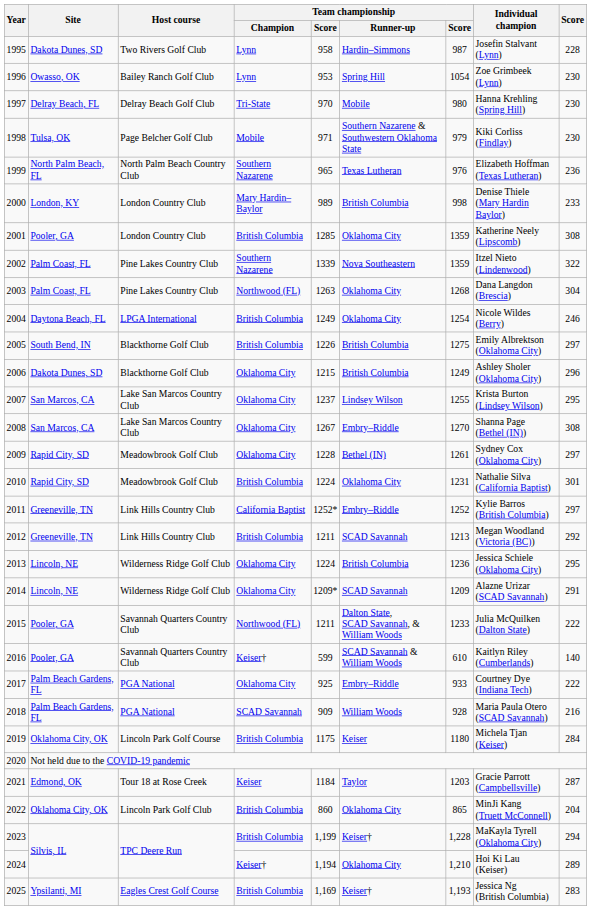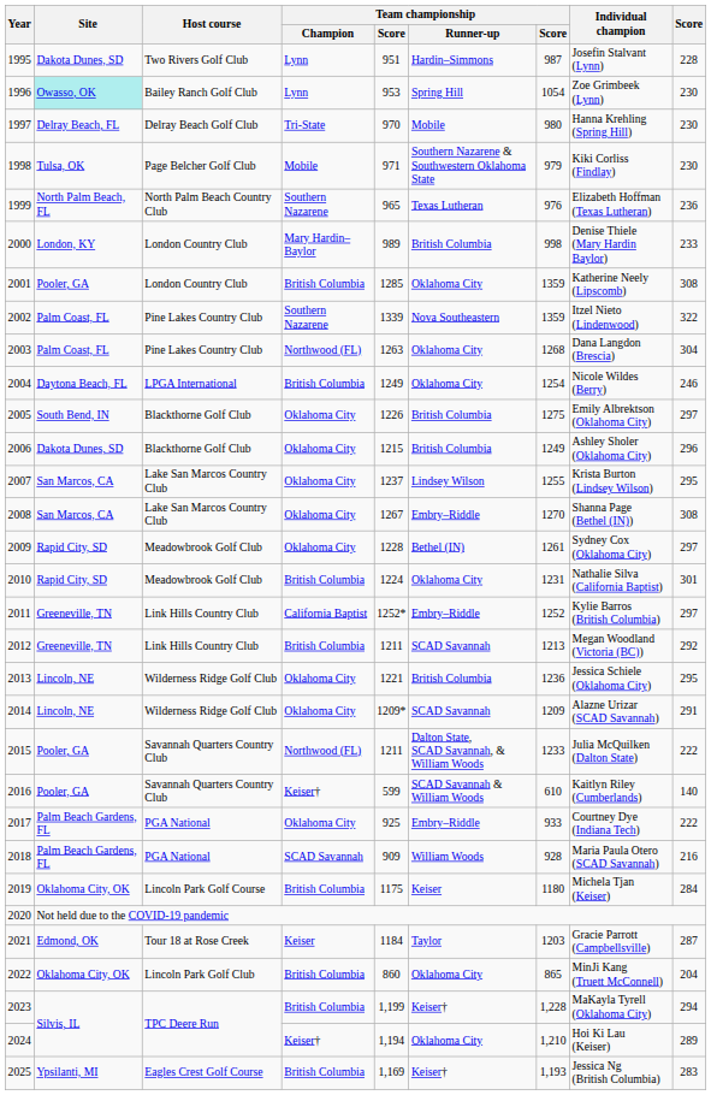1995 | column 5: 958 -> 951
1996 | Site: no background -> paleturquoise background
2005 | Team championship / Champion: British Columbia -> Oklahoma City
2013 | column 5: 1224 -> 1221
